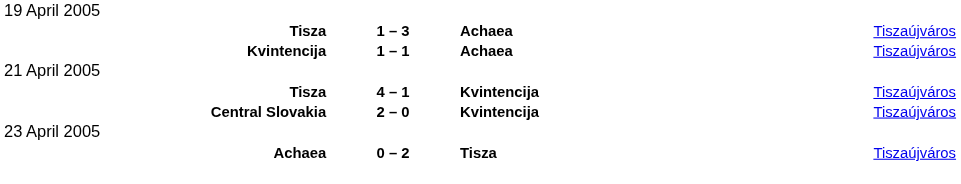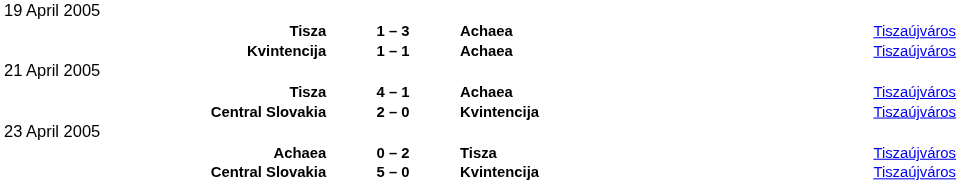Tisza / 4 – 1 | column 3: Kvintencija -> Achaea
+ row: Central Slovakia | 5 – 0 | Kvintencija | Tiszaújváros
